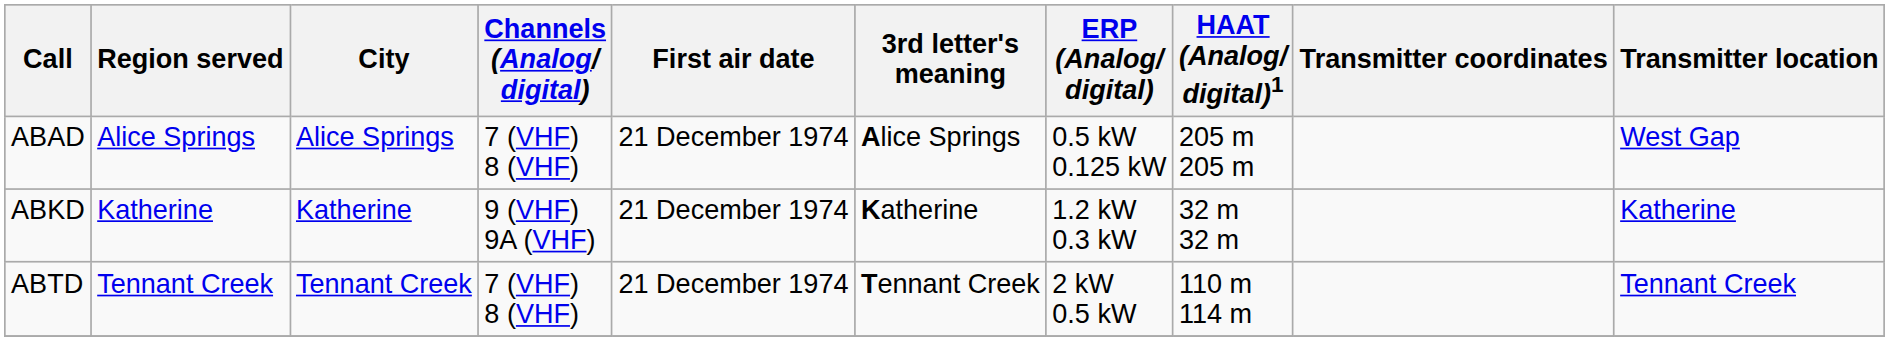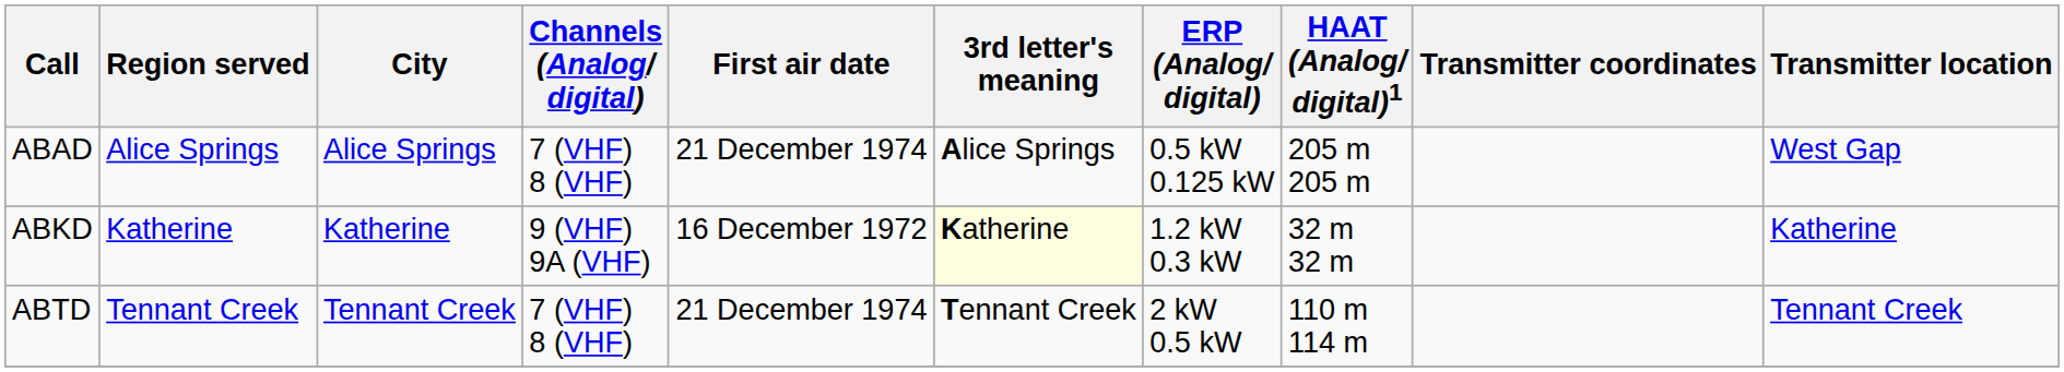ABKD | First air date: 21 December 1974 -> 16 December 1972
ABKD | 3rd letter's meaning: no background -> lightyellow background
